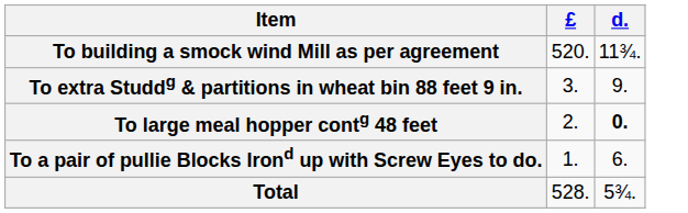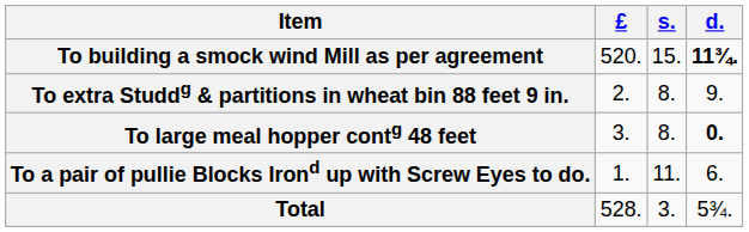+ column: s. | 15. | 8. | 8. | 11. | 3.
To building a smock wind Mill as per agreement | d.: normal -> bold
To extra Studdg & partitions in wheat bin 88 feet 9 in. | £: 3. -> 2.
To large meal hopper contg 48 feet | £: 2. -> 3.
